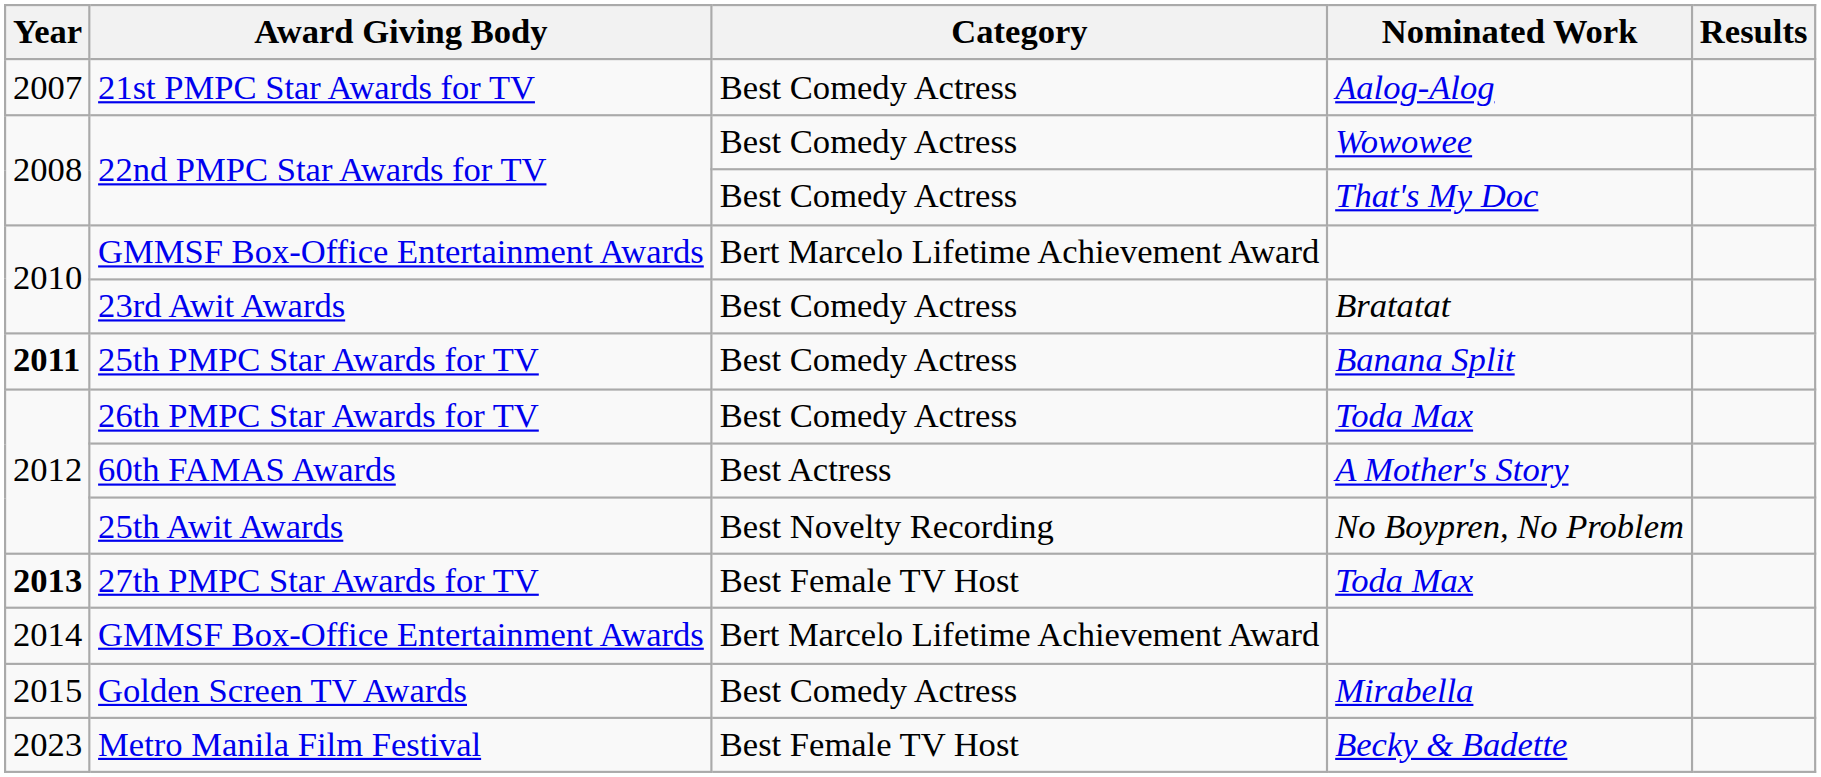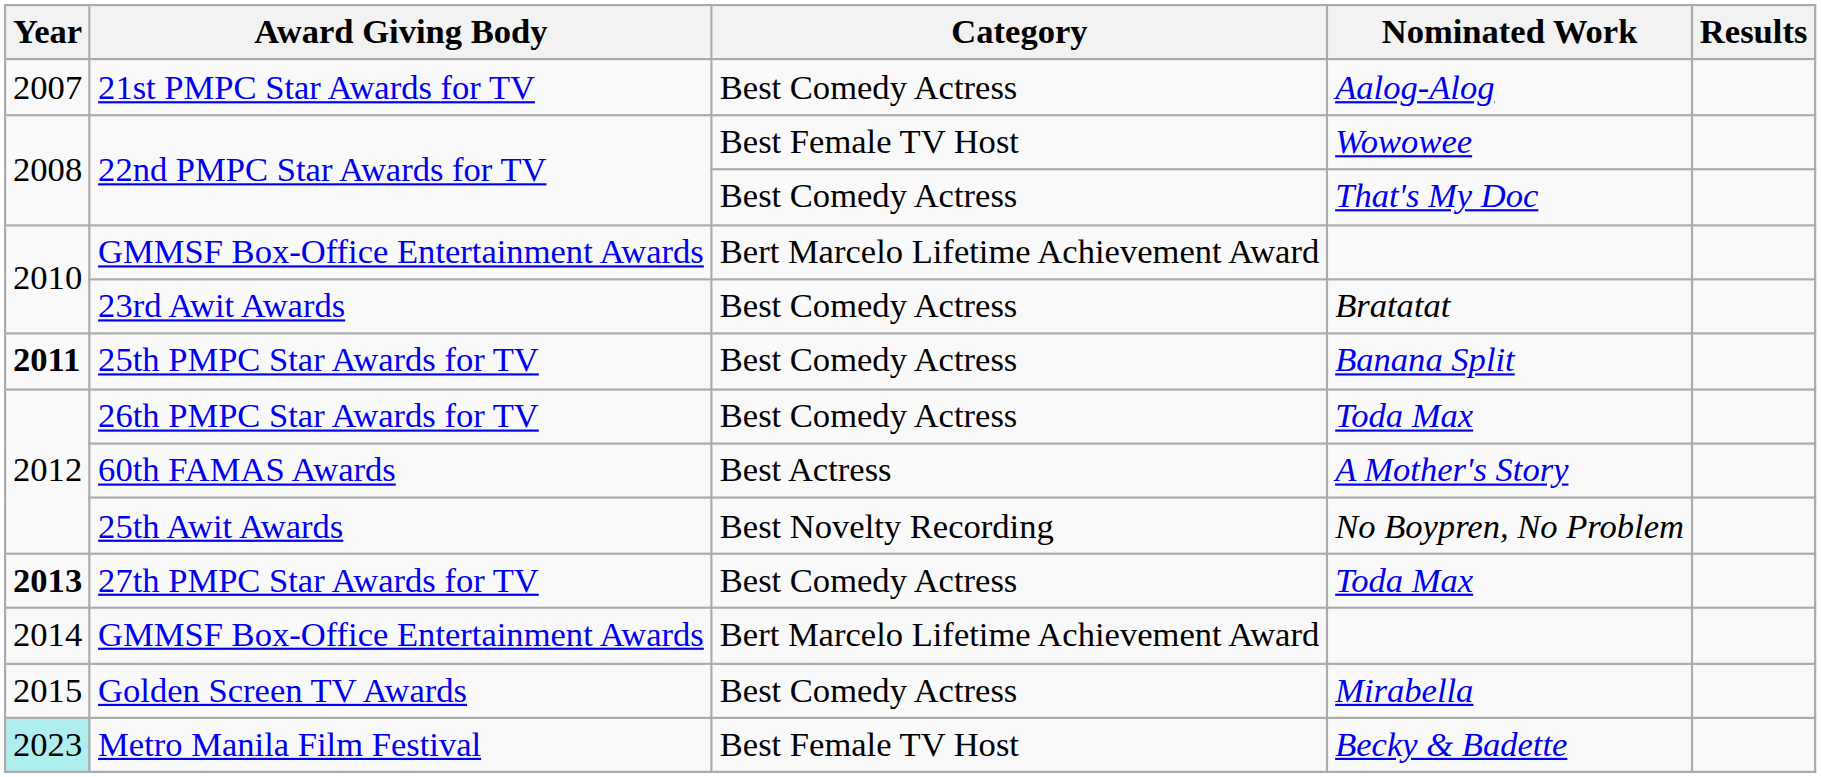22nd PMPC Star Awards for TV / Wowowee | Category: Best Comedy Actress -> Best Female TV Host
27th PMPC Star Awards for TV | Category: Best Female TV Host -> Best Comedy Actress
Metro Manila Film Festival | Year: no background -> paleturquoise background
